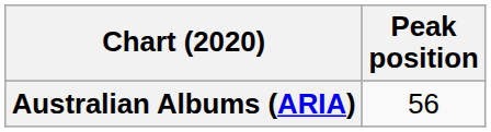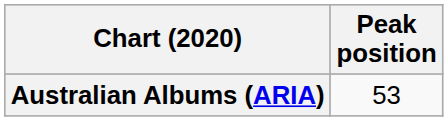Australian Albums (ARIA) | Peak position: 56 -> 53
